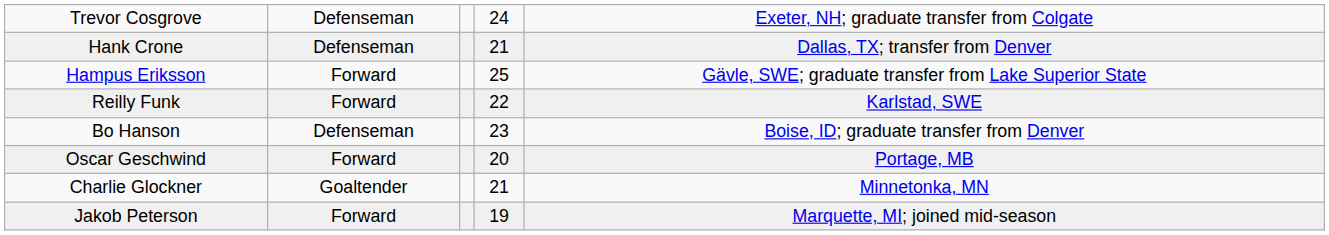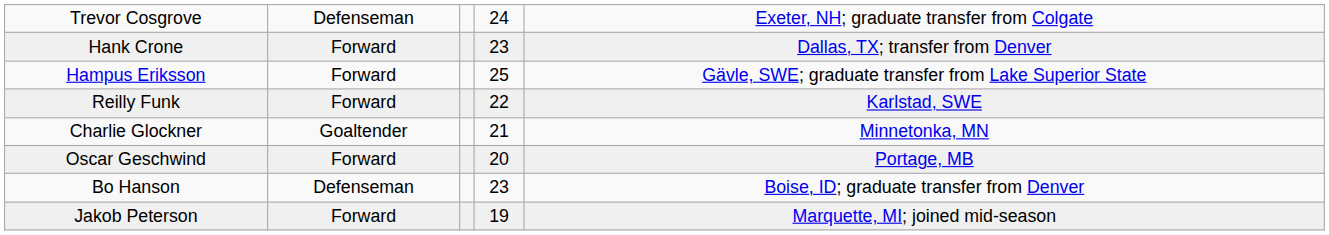Hank Crone | column 2: Defenseman -> Forward
Hank Crone | column 4: 21 -> 23
rows swapped: Charlie Glockner <-> Bo Hanson
